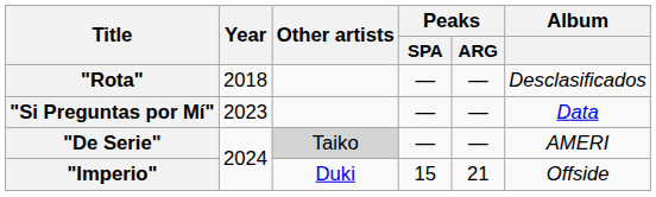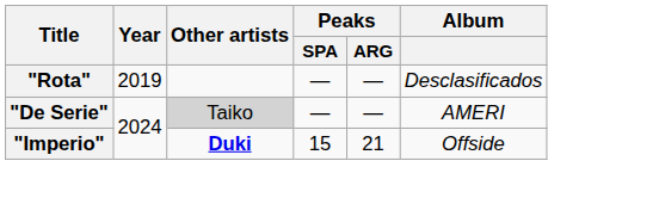"Rota" | Year: 2018 -> 2019
- row: "Si Preguntas por Mí" | 2023 | — | — | Data
"Imperio" | Other artists: normal -> bold
